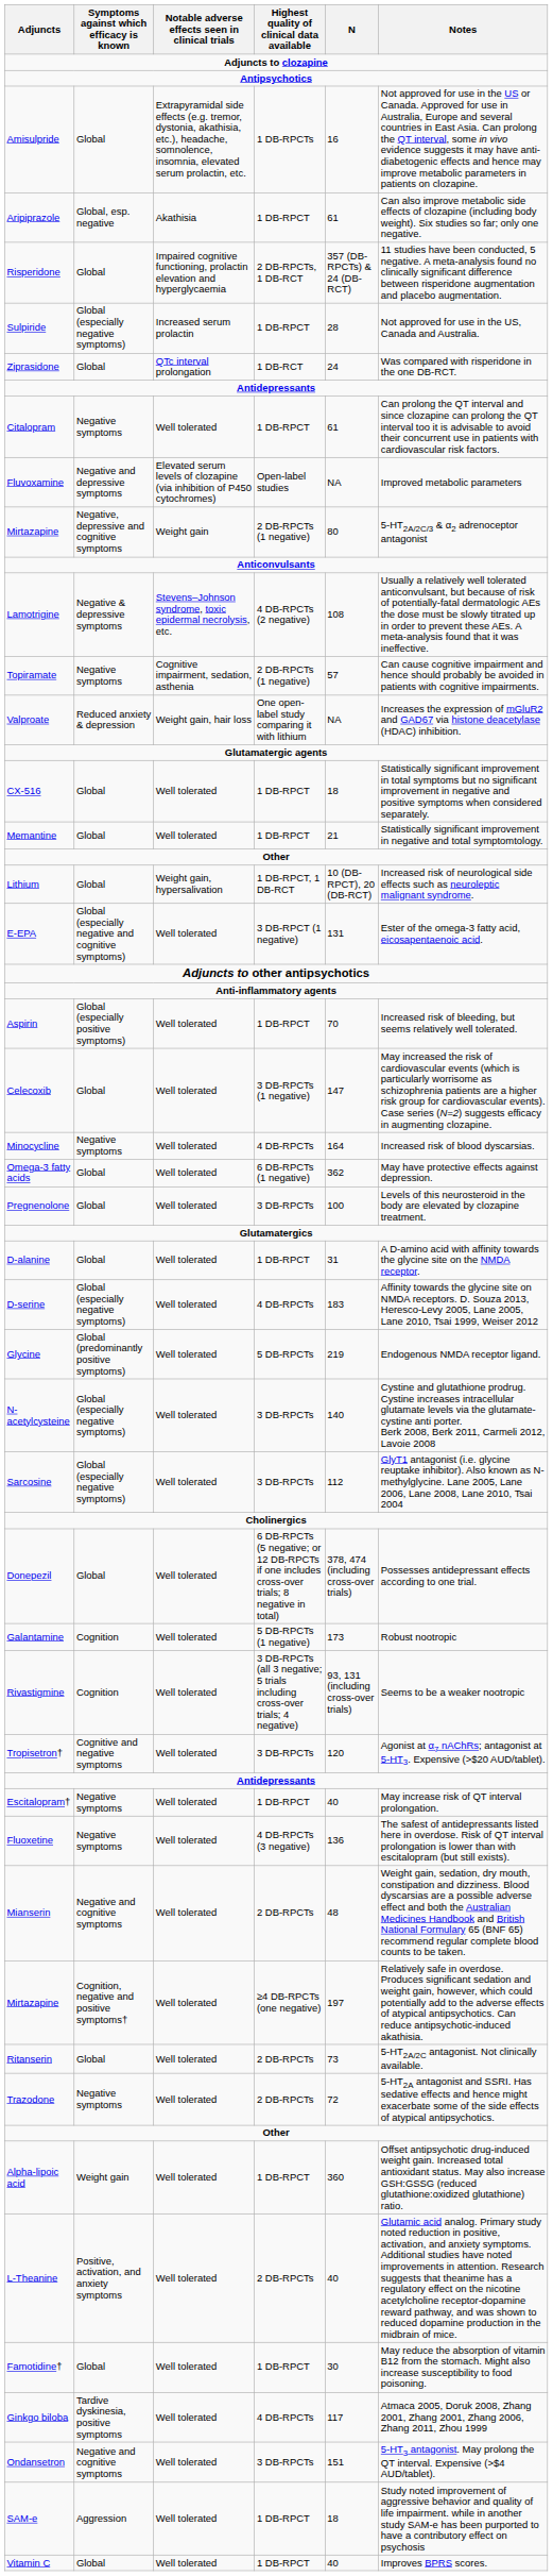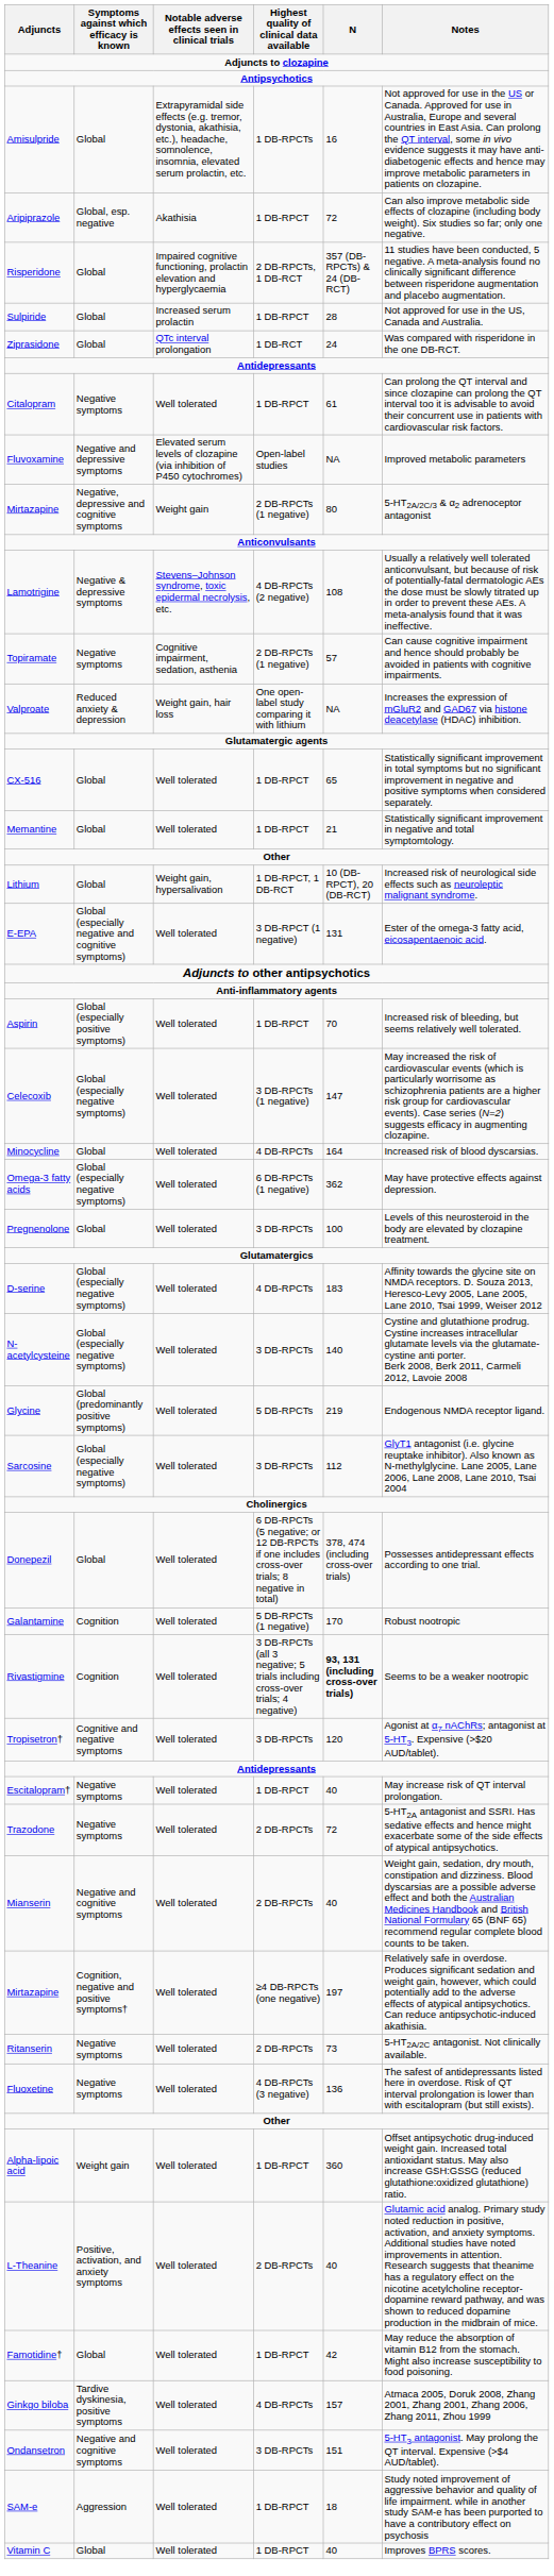Aripiprazole | N: 61 -> 72
Sulpiride | Symptoms against which efficacy is known: Global (especially negative symptoms) -> Global
CX-516 | N: 18 -> 65
Celecoxib | Symptoms against which efficacy is known: Global -> Global (especially negative symptoms)
Minocycline | Symptoms against which efficacy is known: Negative symptoms -> Global
Omega-3 fatty acids | Symptoms against which efficacy is known: Global -> Global (especially negative symptoms)
- row: D-alanine | Global | Well tolerated | 1 DB-RPCT | 31 | A D-amino acid with affinity towards the glycine site on the NMDA receptor.
rows swapped: Glycine <-> N-acetylcysteine
Galantamine | N: 173 -> 170
Rivastigmine | N: normal -> bold
rows swapped: Fluoxetine <-> Trazodone
Mianserin | N: 48 -> 40
Ritanserin | Symptoms against which efficacy is known: Global -> Negative symptoms
Famotidine† | N: 30 -> 42
Ginkgo biloba | N: 117 -> 157
